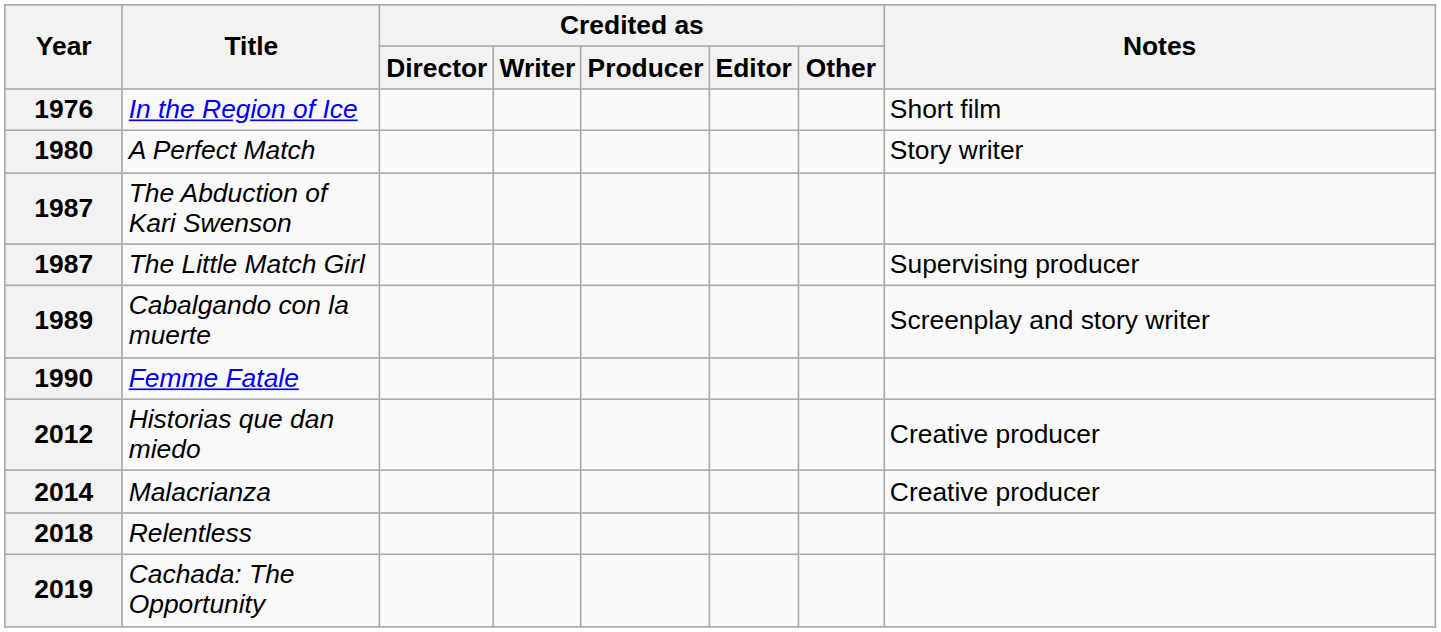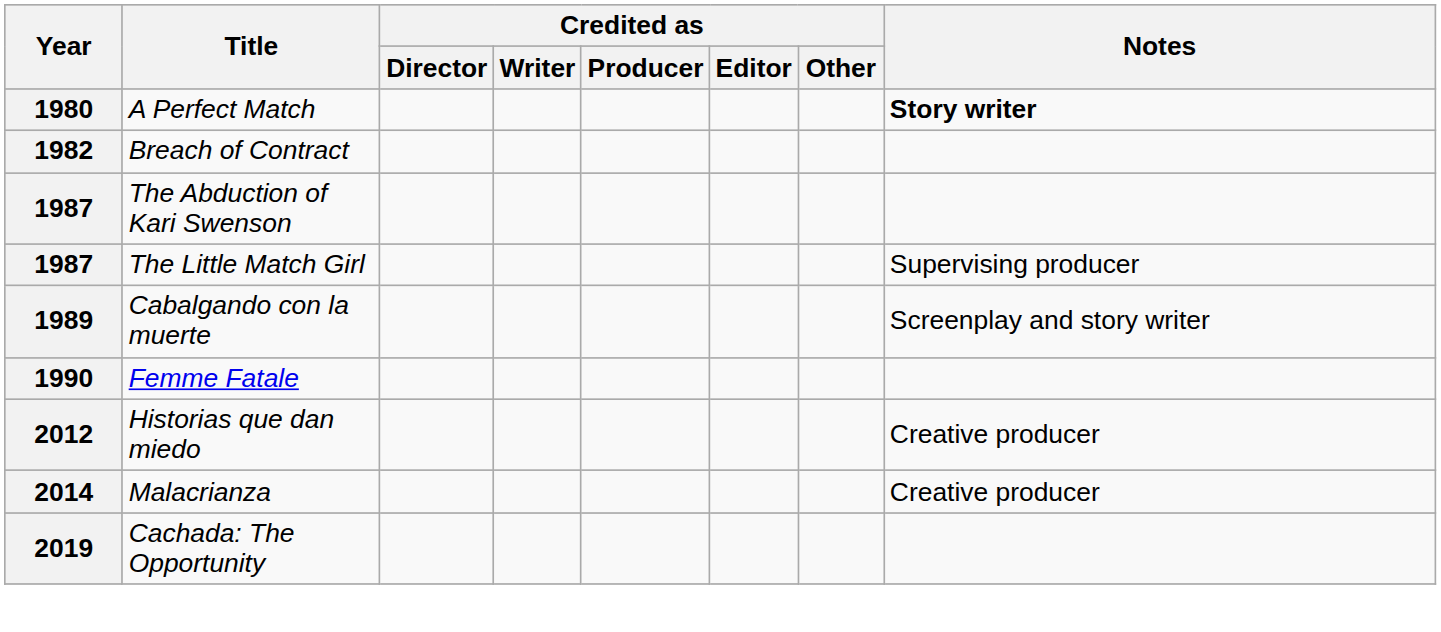- row: 1976 | In the Region of Ice | Short film
1980 | Notes: normal -> bold
+ row: 1982 | Breach of Contract
- row: 2018 | Relentless
